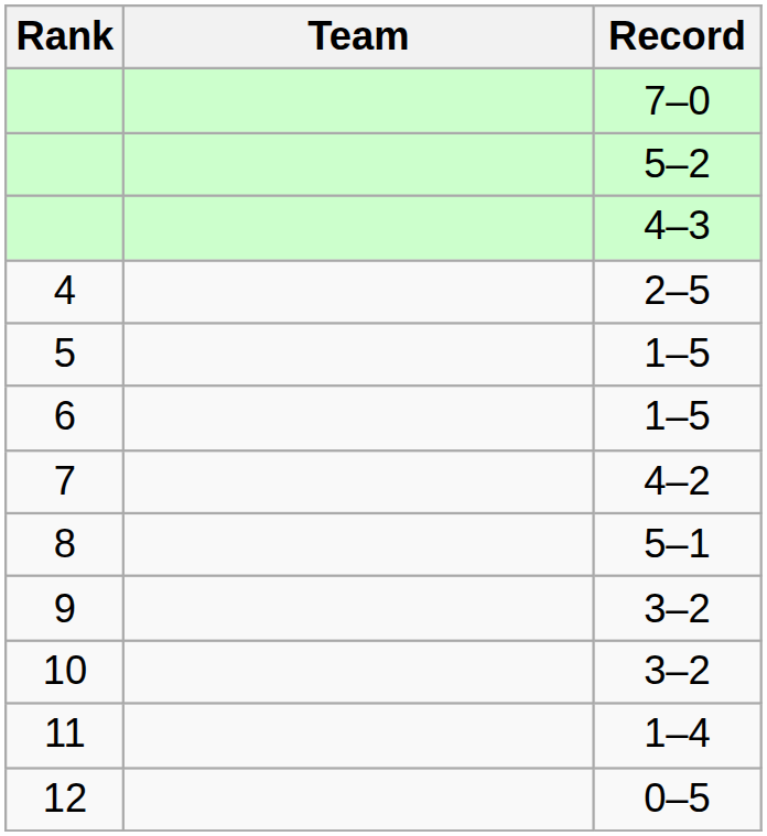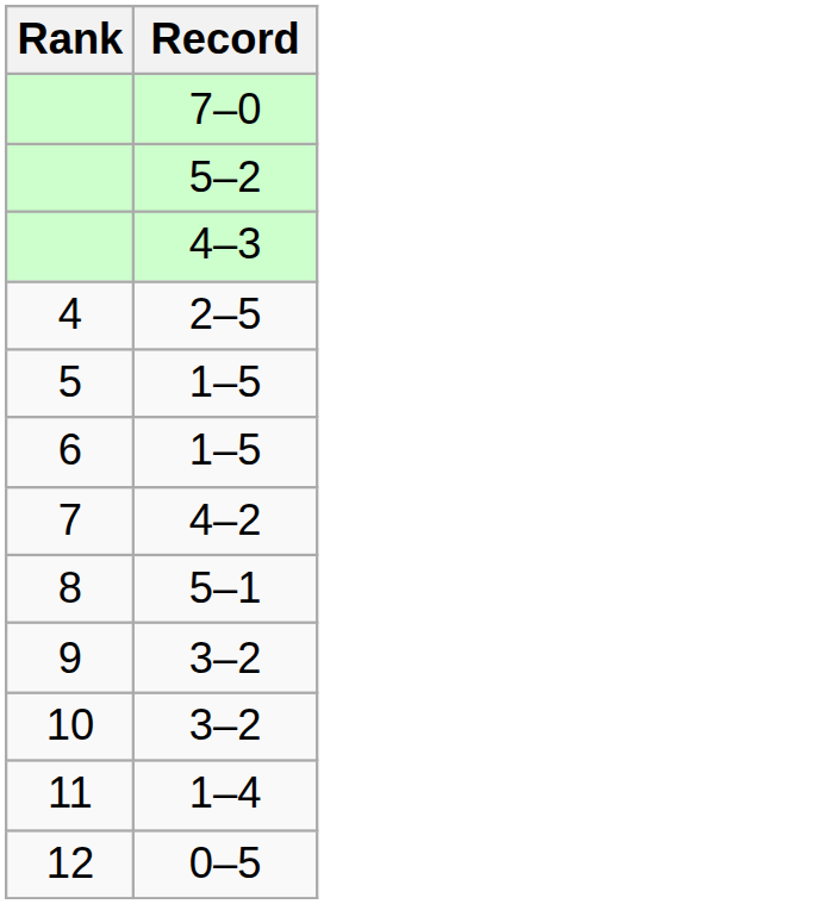- column: Team
